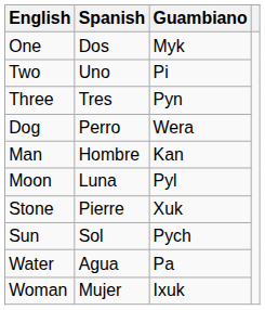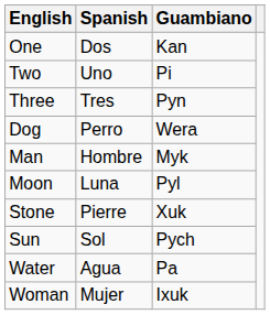One | Guambiano: Myk -> Kan
Man | Guambiano: Kan -> Myk
